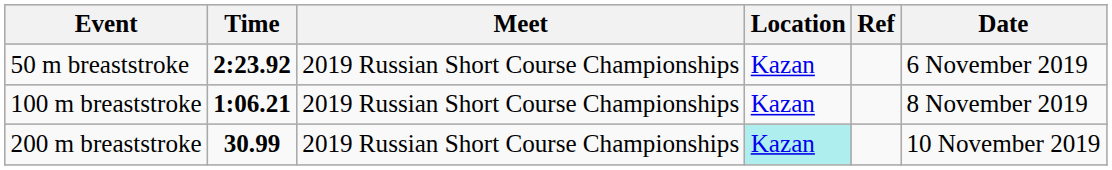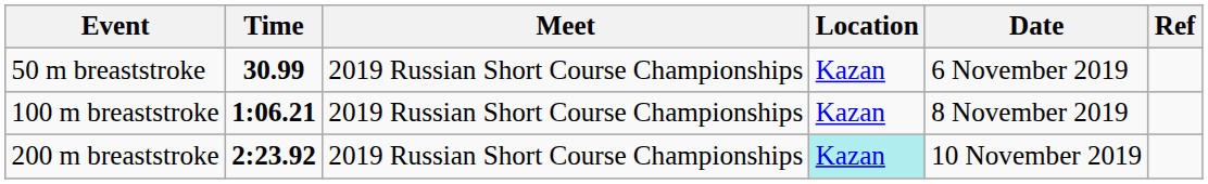columns swapped: Date <-> Ref
50 m breaststroke | Time: 2:23.92 -> 30.99
200 m breaststroke | Time: 30.99 -> 2:23.92
